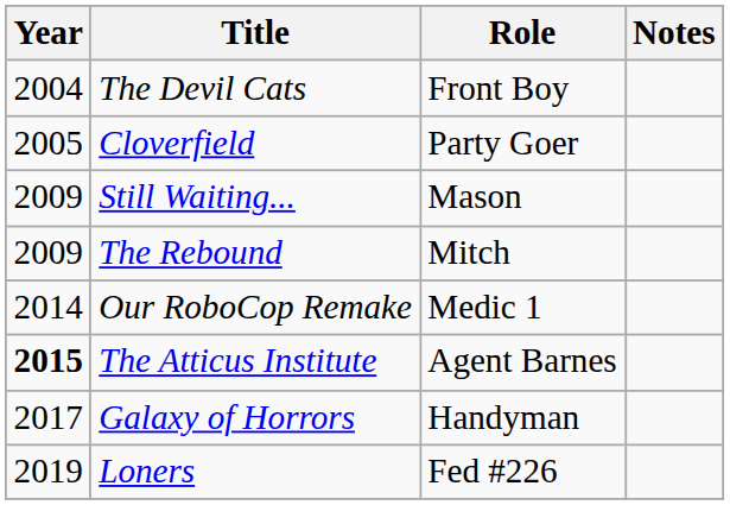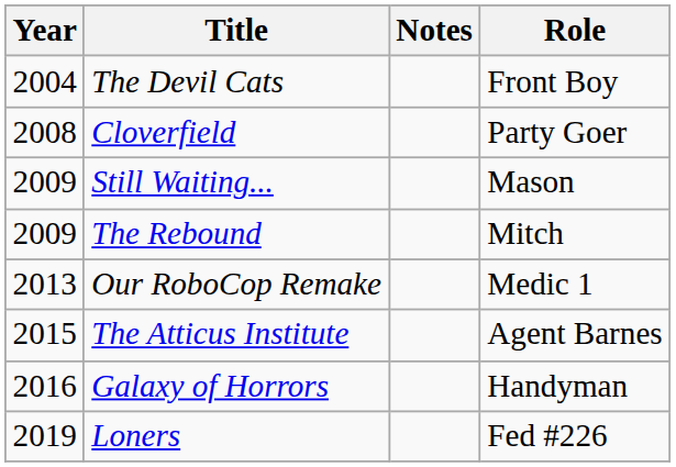columns swapped: Role <-> Notes
Cloverfield | Year: 2005 -> 2008
Our RoboCop Remake | Year: 2014 -> 2013
The Atticus Institute | Year: bold -> normal
Galaxy of Horrors | Year: 2017 -> 2016
